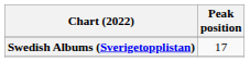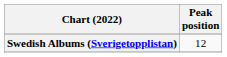Swedish Albums (Sverigetopplistan) | Peak position: 17 -> 12
